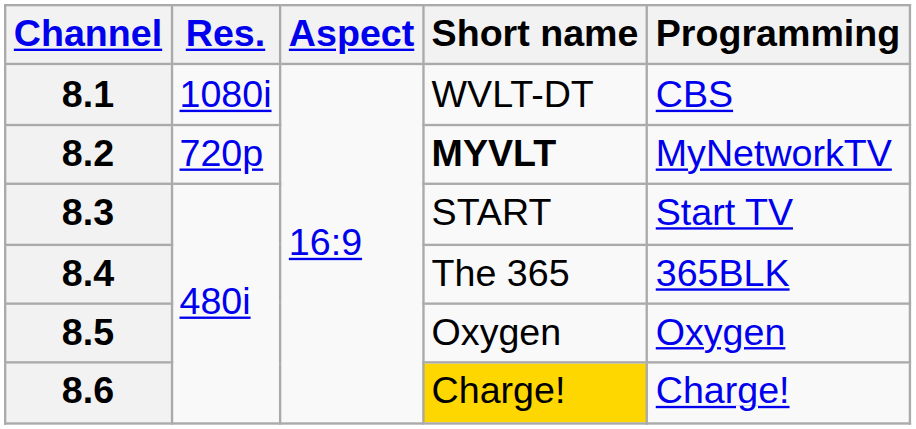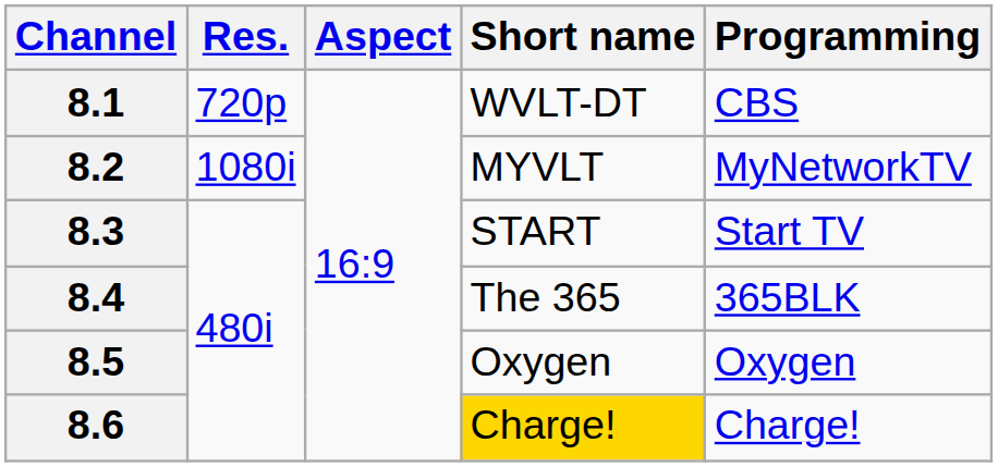8.1 | Res.: 1080i -> 720p
8.2 | Res.: 720p -> 1080i
8.2 | Short name: bold -> normal
